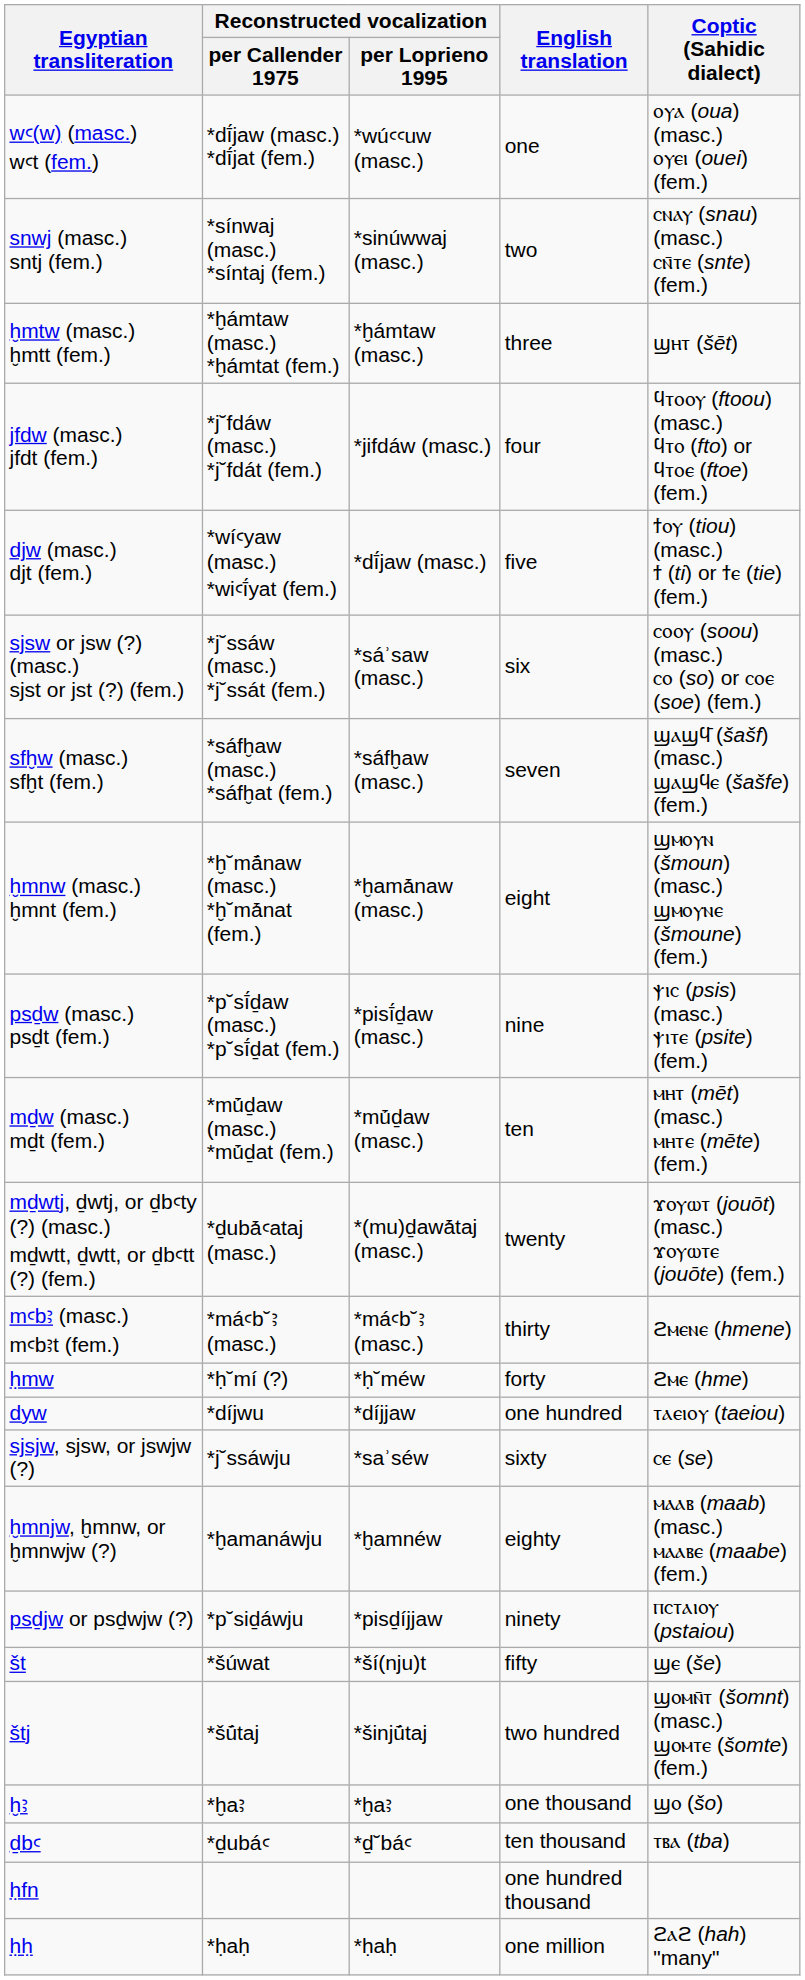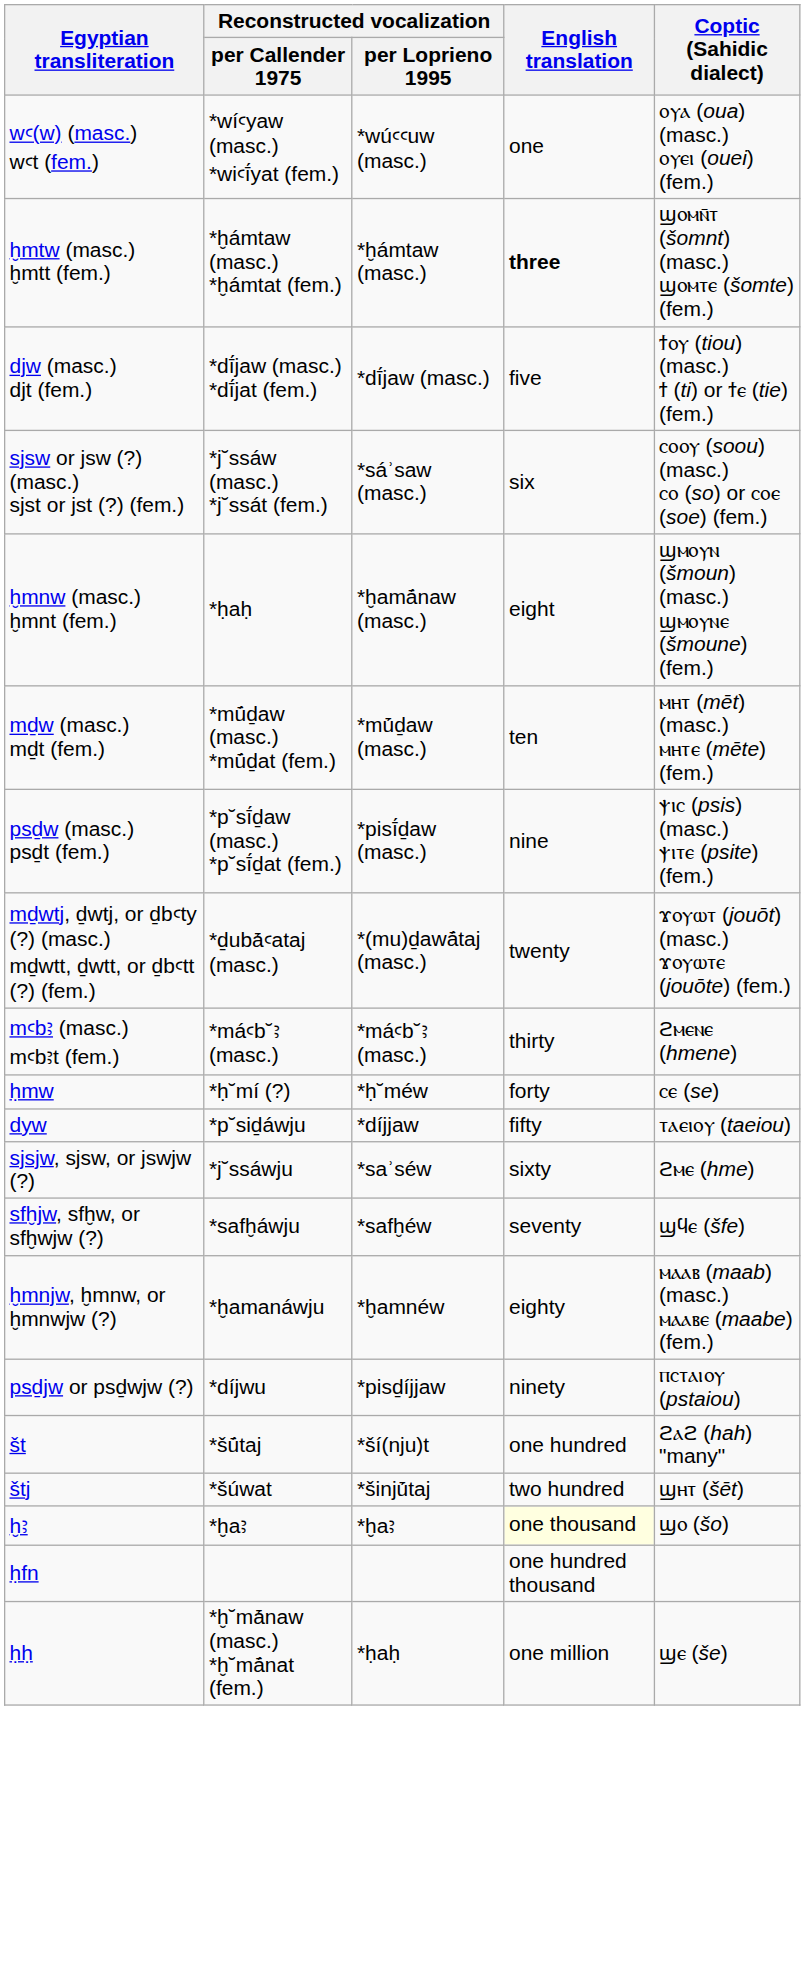wꜥ(w) (masc.) wꜥt (fem.) | Reconstructed vocalization / per Callender 1975: *dī́jaw (masc.) *dī́jat (fem.) -> *wíꜥyaw (masc.) *wiꜥī́yat (fem.)
- row: snwj (masc.) sntj (fem.) | *sínwaj (masc.) *síntaj (fem.) | *sinúwwaj (masc.) | two | ⲥⲛⲁⲩ (snau) (masc.) ⲥⲛ̄ⲧⲉ (snte) (fem.)
ḫmtw (masc.) ḫmtt (fem.) | English translation: normal -> bold
ḫmtw (masc.) ḫmtt (fem.) | Coptic (Sahidic dialect): ϣⲏⲧ (šēt) -> ϣⲟⲙⲛ̄ⲧ (šomnt) (masc.) ϣⲟⲙⲧⲉ (šomte) (fem.)
- row: jfdw (masc.) jfdt (fem.) | *j˘fdáw (masc.) *j˘fdát (fem.) | *jifdáw (masc.) | four | ϥⲧⲟⲟⲩ (ftoou) (masc.) ϥⲧⲟ (fto) or ϥⲧⲟⲉ (ftoe) (fem.)
djw (masc.) djt (fem.) | Reconstructed vocalization / per Callender 1975: *wíꜥyaw (masc.) *wiꜥī́yat (fem.) -> *dī́jaw (masc.) *dī́jat (fem.)
- row: sfḫw (masc.) sfḫt (fem.) | *sáfḫaw (masc.) *sáfḫat (fem.) | *sáfḫaw (masc.) | seven | ϣⲁϣϥ̄ (šašf) (masc.) ϣⲁϣϥⲉ (šašfe) (fem.)
ḫmnw (masc.) ḫmnt (fem.) | Reconstructed vocalization / per Callender 1975: *ḫ˘mā́naw (masc.) *ḫ˘mā́nat (fem.) -> *ḥaḥ
rows swapped: psḏw (masc.) psḏt (fem.) <-> mḏw (masc.) mḏt (fem.)
ḥmw | Coptic (Sahidic dialect): ϩⲙⲉ (hme) -> ⲥⲉ (se)
dyw | Reconstructed vocalization / per Callender 1975: *díjwu -> *p˘siḏáwju
dyw | English translation: one hundred -> fifty
sjsjw, sjsw, or jswjw (?) | Coptic (Sahidic dialect): ⲥⲉ (se) -> ϩⲙⲉ (hme)
+ row: sfḫjw, sfḫw, or sfḫwjw (?) | *safḫáwju | *safḫéw | seventy | ϣϥⲉ (šfe)
psḏjw or psḏwjw (?) | Reconstructed vocalization / per Callender 1975: *p˘siḏáwju -> *díjwu
št | Reconstructed vocalization / per Callender 1975: *šúwat -> *šū́taj
št | English translation: fifty -> one hundred
št | Coptic (Sahidic dialect): ϣⲉ (še) -> ϩⲁϩ (hah) "many"
štj | Reconstructed vocalization / per Callender 1975: *šū́taj -> *šúwat
štj | Coptic (Sahidic dialect): ϣⲟⲙⲛ̄ⲧ (šomnt) (masc.) ϣⲟⲙⲧⲉ (šomte) (fem.) -> ϣⲏⲧ (šēt)
ḫꜣ | English translation: no background -> lightyellow background
- row: ḏbꜥ | *ḏubáꜥ | *ḏ˘báꜥ | ten thousand | ⲧⲃⲁ (tba)
ḥḥ | Reconstructed vocalization / per Callender 1975: *ḥaḥ -> *ḫ˘mā́naw (masc.) *ḫ˘mā́nat (fem.)
ḥḥ | Coptic (Sahidic dialect): ϩⲁϩ (hah) "many" -> ϣⲉ (še)
